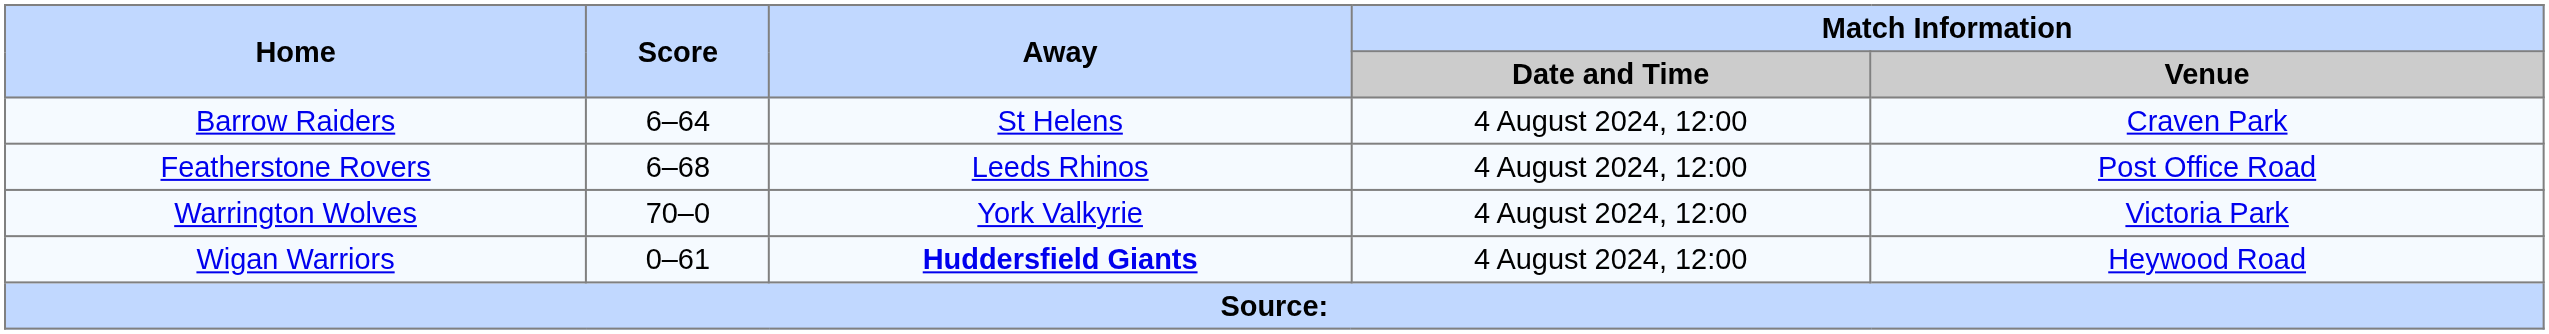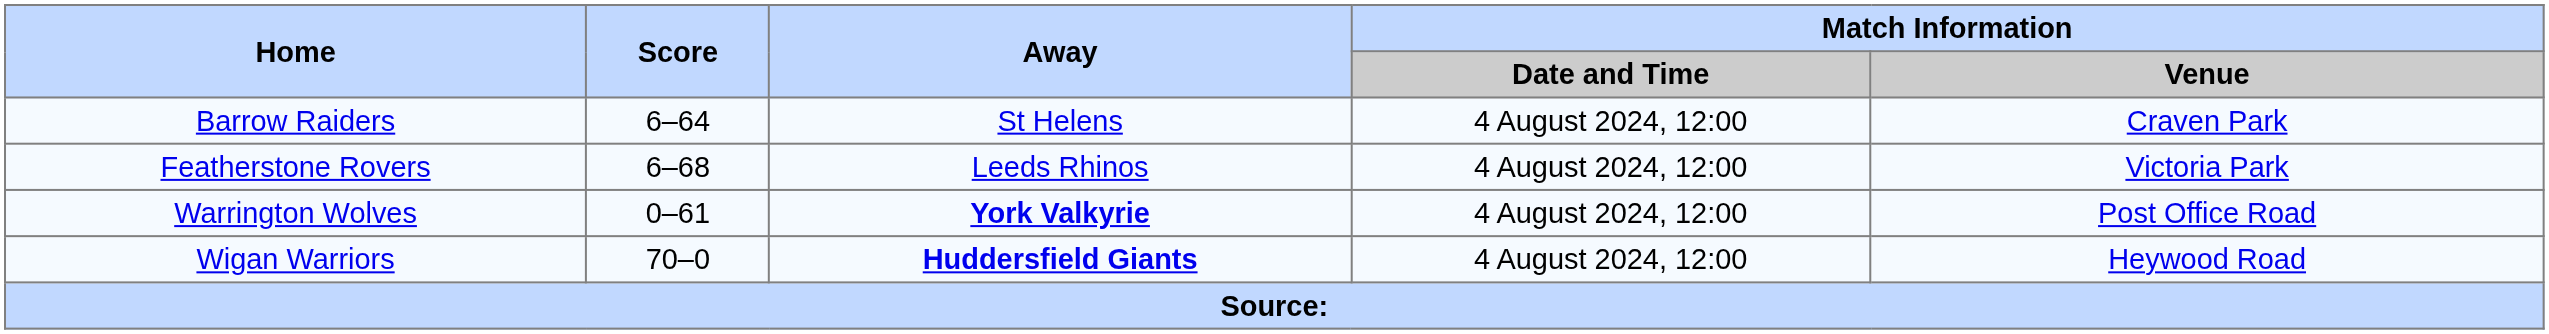Featherstone Rovers | Match Information / Venue: Post Office Road -> Victoria Park
Warrington Wolves | Score: 70–0 -> 0–61
Warrington Wolves | Away: normal -> bold
Warrington Wolves | Match Information / Venue: Victoria Park -> Post Office Road
Wigan Warriors | Score: 0–61 -> 70–0
